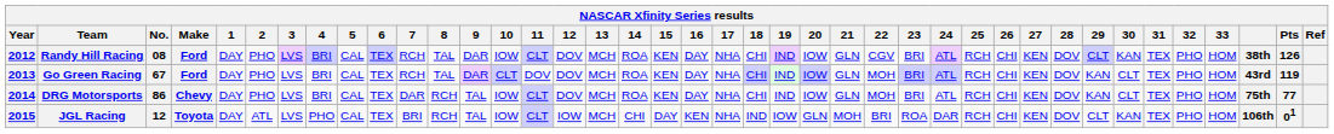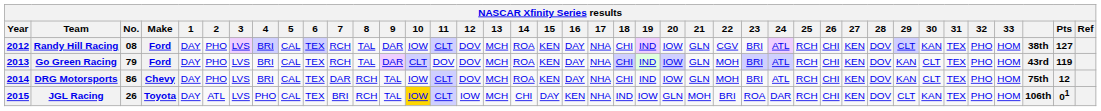Randy Hill Racing | Pts: 126 -> 127
Go Green Racing | No.: 67 -> 79
DRG Motorsports | Pts: 77 -> 12
JGL Racing | No.: 12 -> 26
JGL Racing | 10: no background -> gold background
